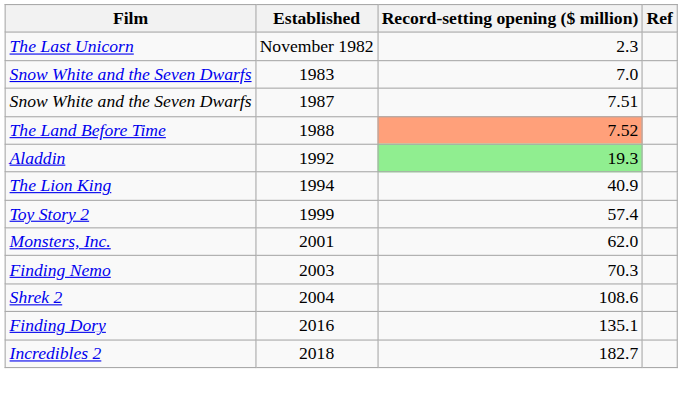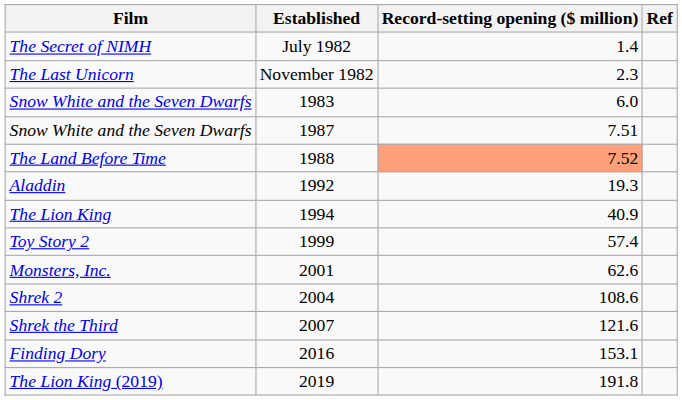+ row: The Secret of NIMH | July 1982 | 1.4
Snow White and the Seven Dwarfs / 1983 | Record-setting opening ($ million): 7.0 -> 6.0
Aladdin | Record-setting opening ($ million): lightgreen background -> no background
Monsters, Inc. | Record-setting opening ($ million): 62.0 -> 62.6
- row: Finding Nemo | 2003 | 70.3
+ row: Shrek the Third | 2007 | 121.6
Finding Dory | Record-setting opening ($ million): 135.1 -> 153.1
- row: Incredibles 2 | 2018 | 182.7
+ row: The Lion King (2019) | 2019 | 191.8
